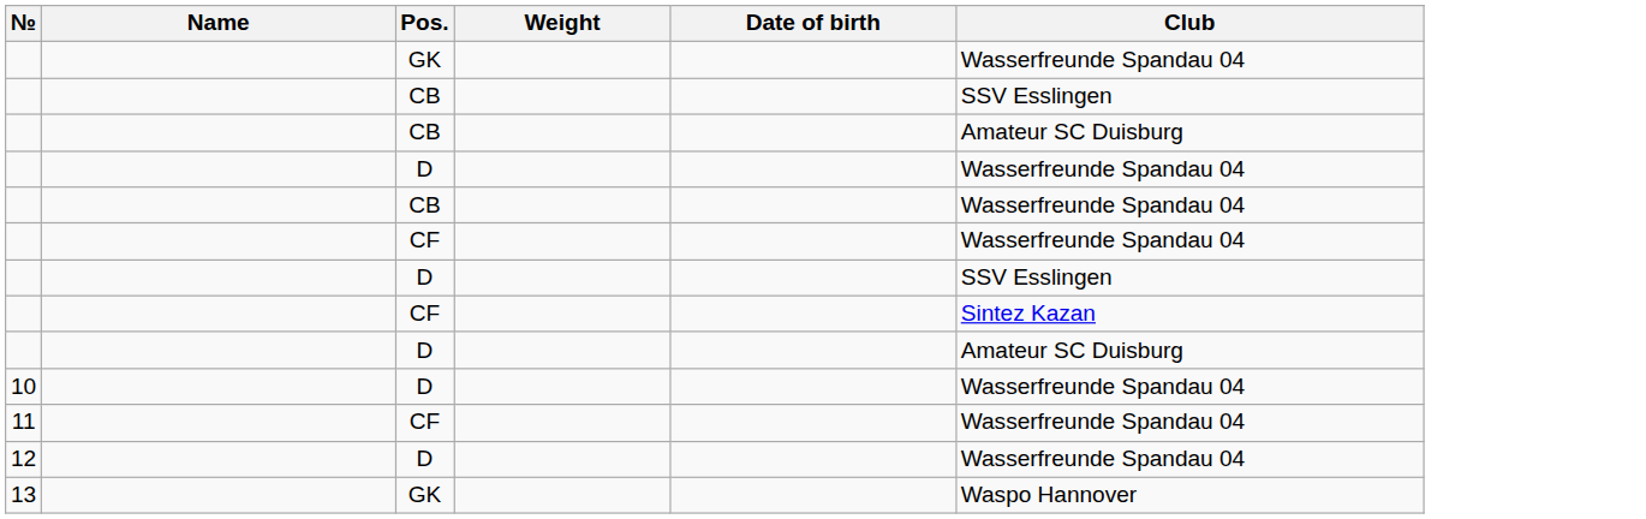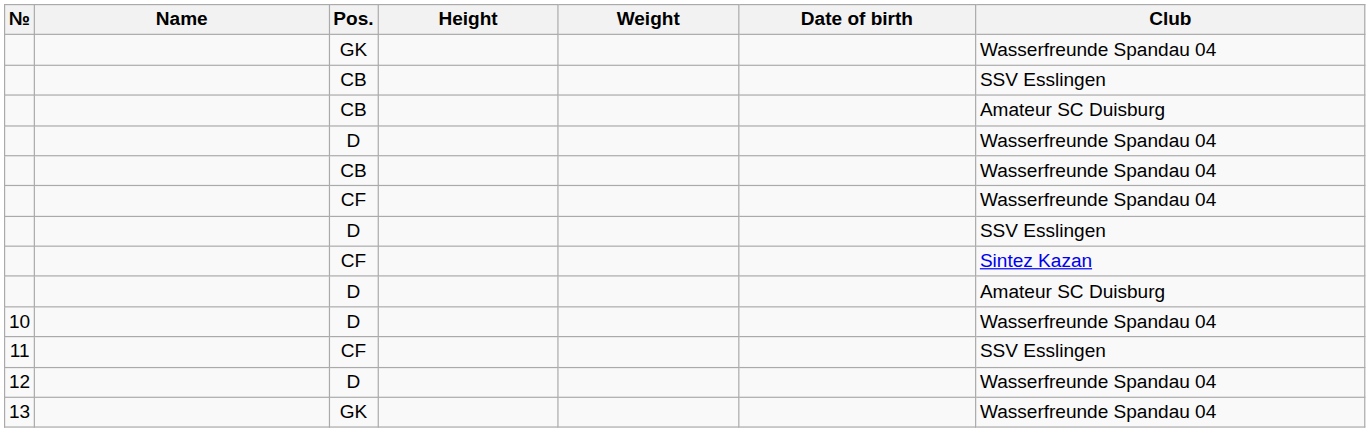+ column: Height
11 | Club: Wasserfreunde Spandau 04 -> SSV Esslingen
13 | Club: Waspo Hannover -> Wasserfreunde Spandau 04
